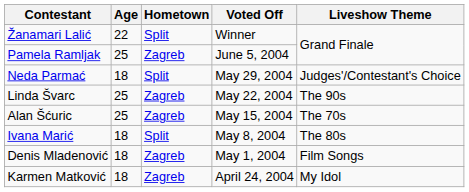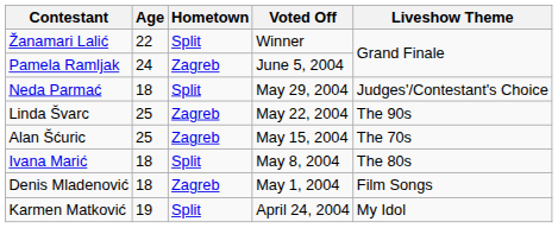Pamela Ramljak | Age: 25 -> 24
Karmen Matković | Age: 18 -> 19
Karmen Matković | Hometown: Zagreb -> Split
